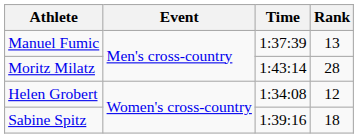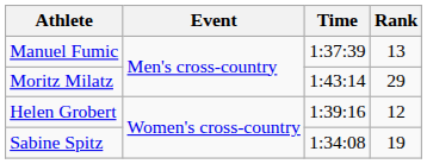Moritz Milatz | Rank: 28 -> 29
Helen Grobert | Time: 1:34:08 -> 1:39:16
Sabine Spitz | Time: 1:39:16 -> 1:34:08
Sabine Spitz | Rank: 18 -> 19
